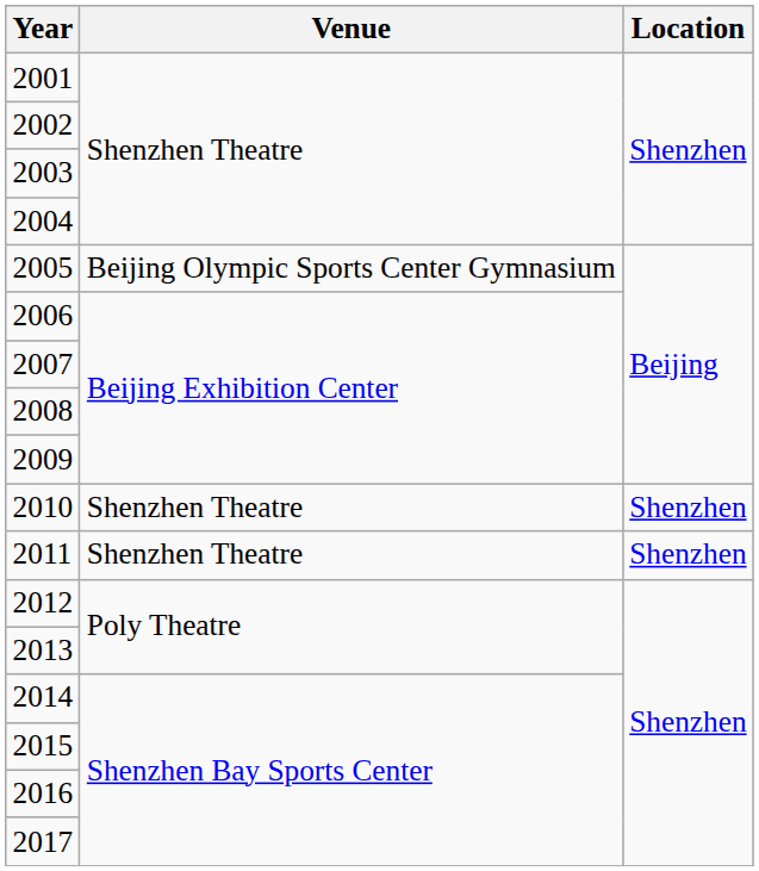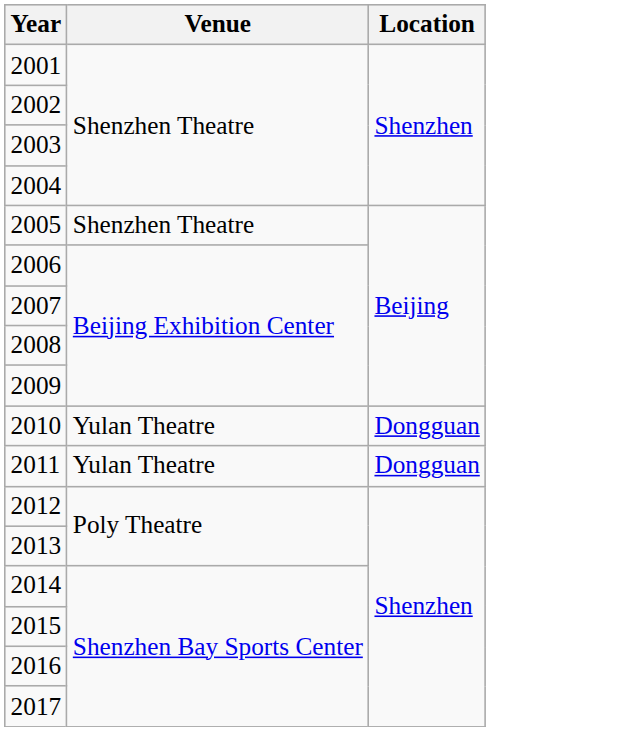2005 | Venue: Beijing Olympic Sports Center Gymnasium -> Shenzhen Theatre
2010 | Venue: Shenzhen Theatre -> Yulan Theatre
2010 | Location: Shenzhen -> Dongguan
2011 | Venue: Shenzhen Theatre -> Yulan Theatre
2011 | Location: Shenzhen -> Dongguan
